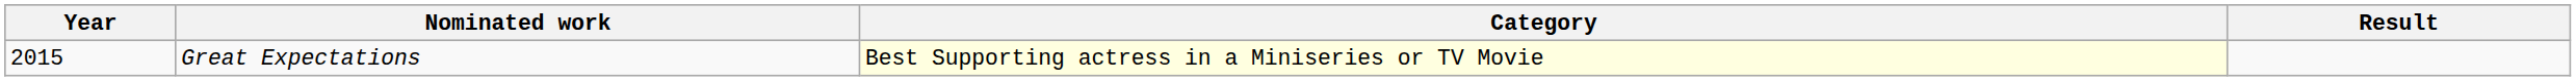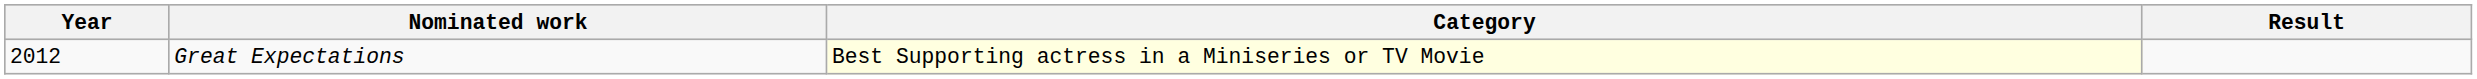Great Expectations | Year: 2015 -> 2012
